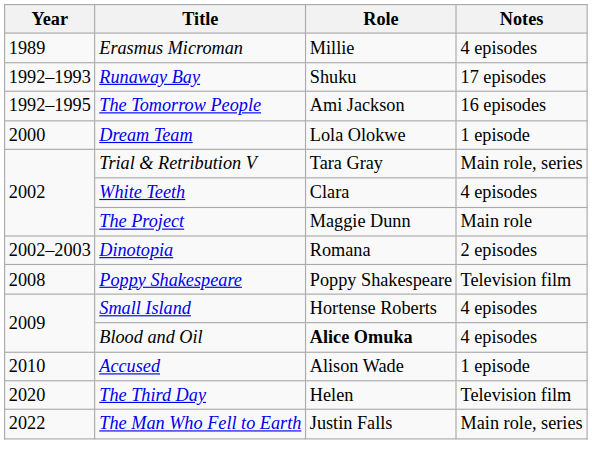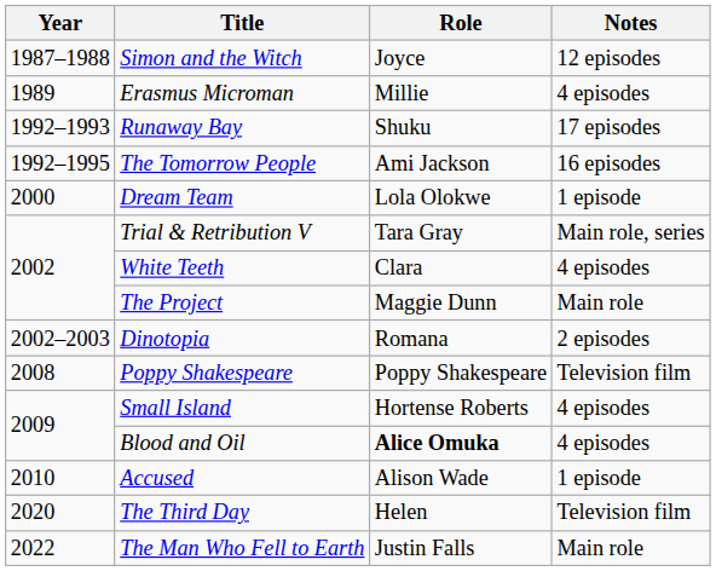+ row: 1987–1988 | Simon and the Witch | Joyce | 12 episodes
The Man Who Fell to Earth | Notes: Main role, series -> Main role
